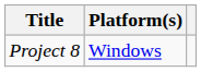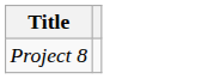- column: Platform(s) | Windows
